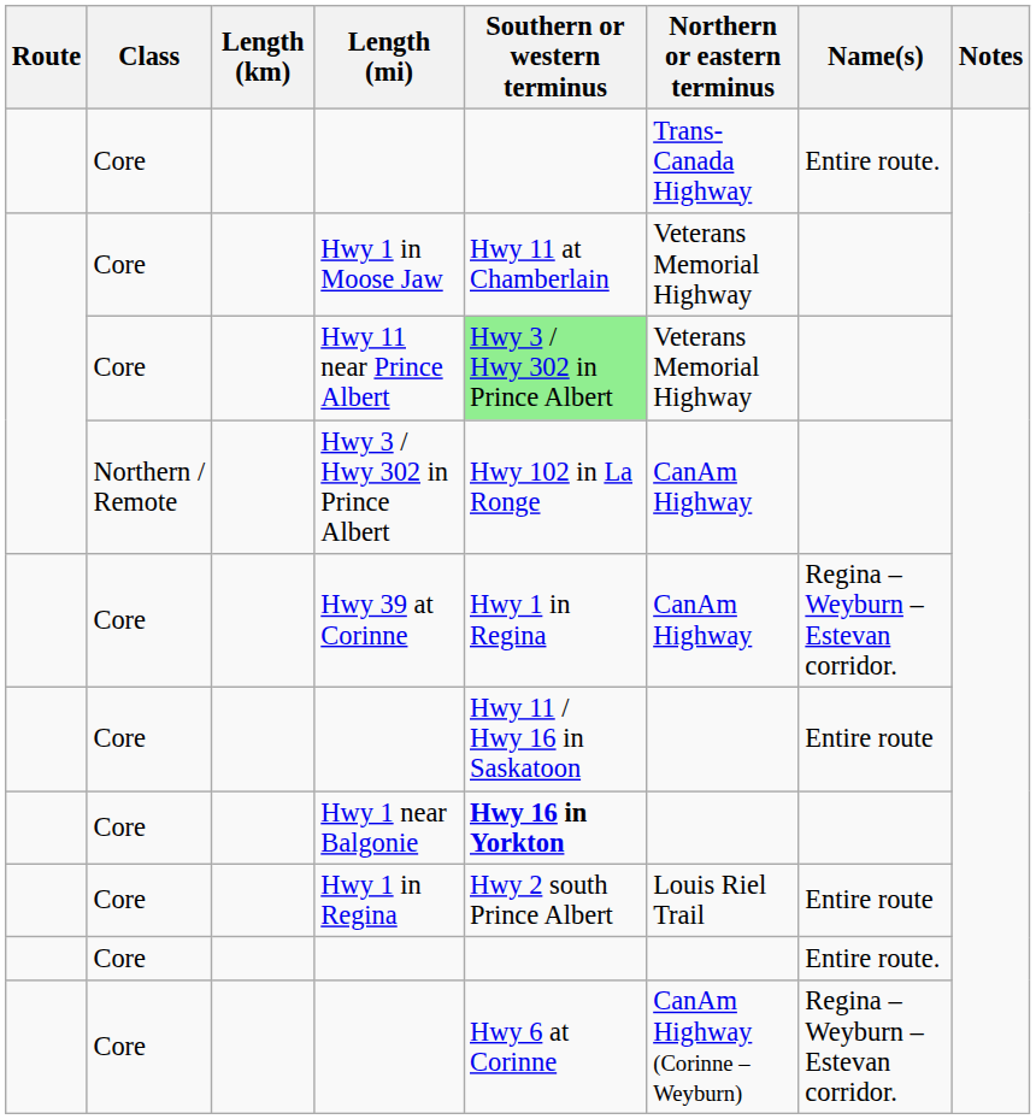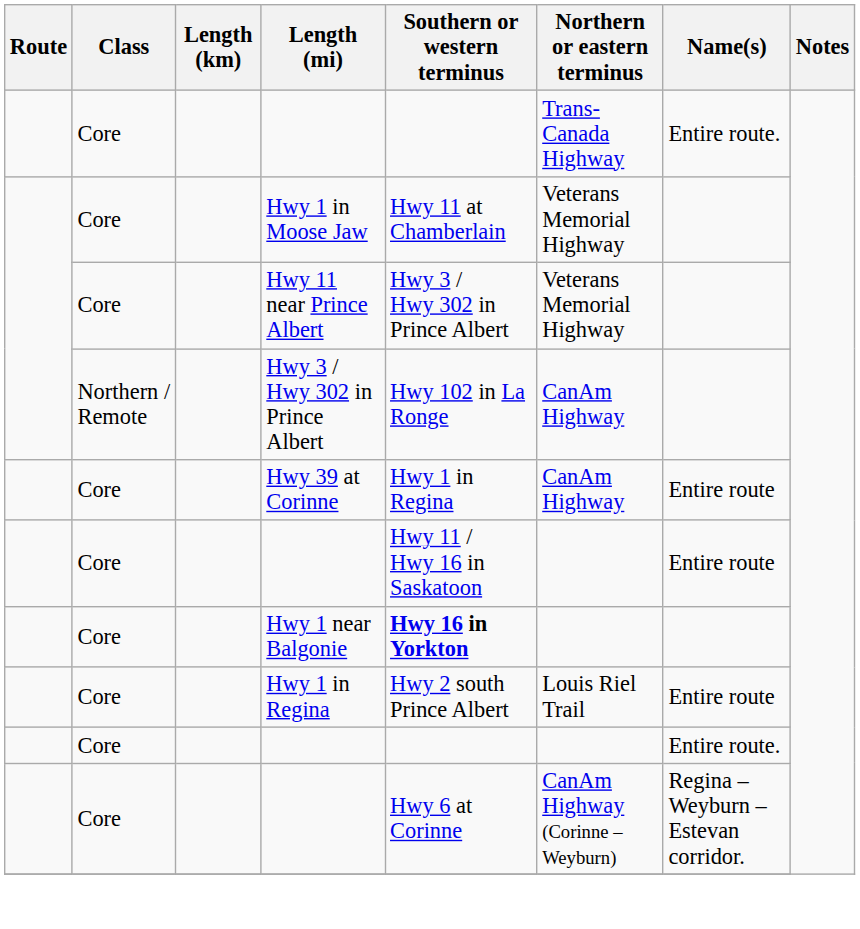Hwy 11 near Prince Albert | Southern or western terminus: lightgreen background -> no background
Hwy 39 at Corinne | Name(s): Regina – Weyburn – Estevan corridor. -> Entire route
